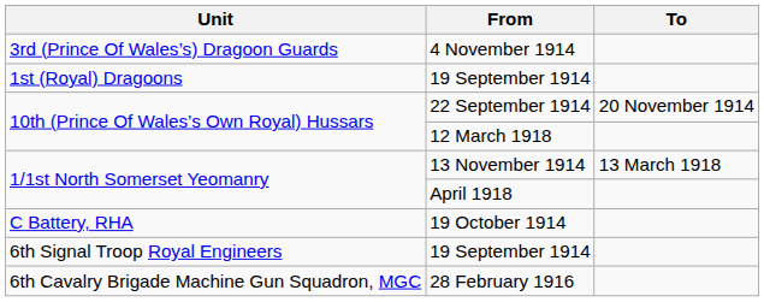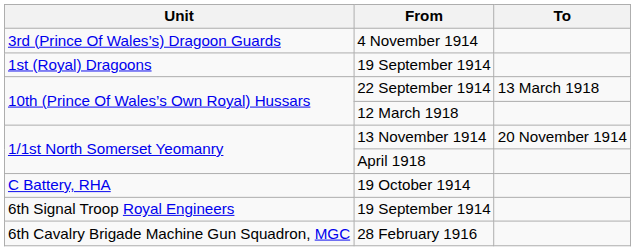22 September 1914 | To: 20 November 1914 -> 13 March 1918
13 November 1914 | To: 13 March 1918 -> 20 November 1914
